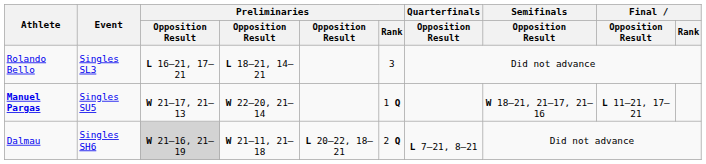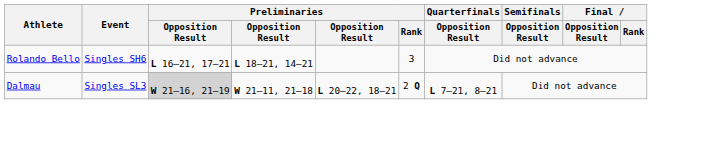Rolando Bello | Event: Singles SL3 -> Singles SH6
- row: Manuel Pargas | Singles SU5 | W 21–17, 21–13 | W 22–20, 21–14 | 1 Q | W 18–21, 21–17, 21–16 | L 11–21, 17–21
Dalmau | Event: Singles SH6 -> Singles SL3
